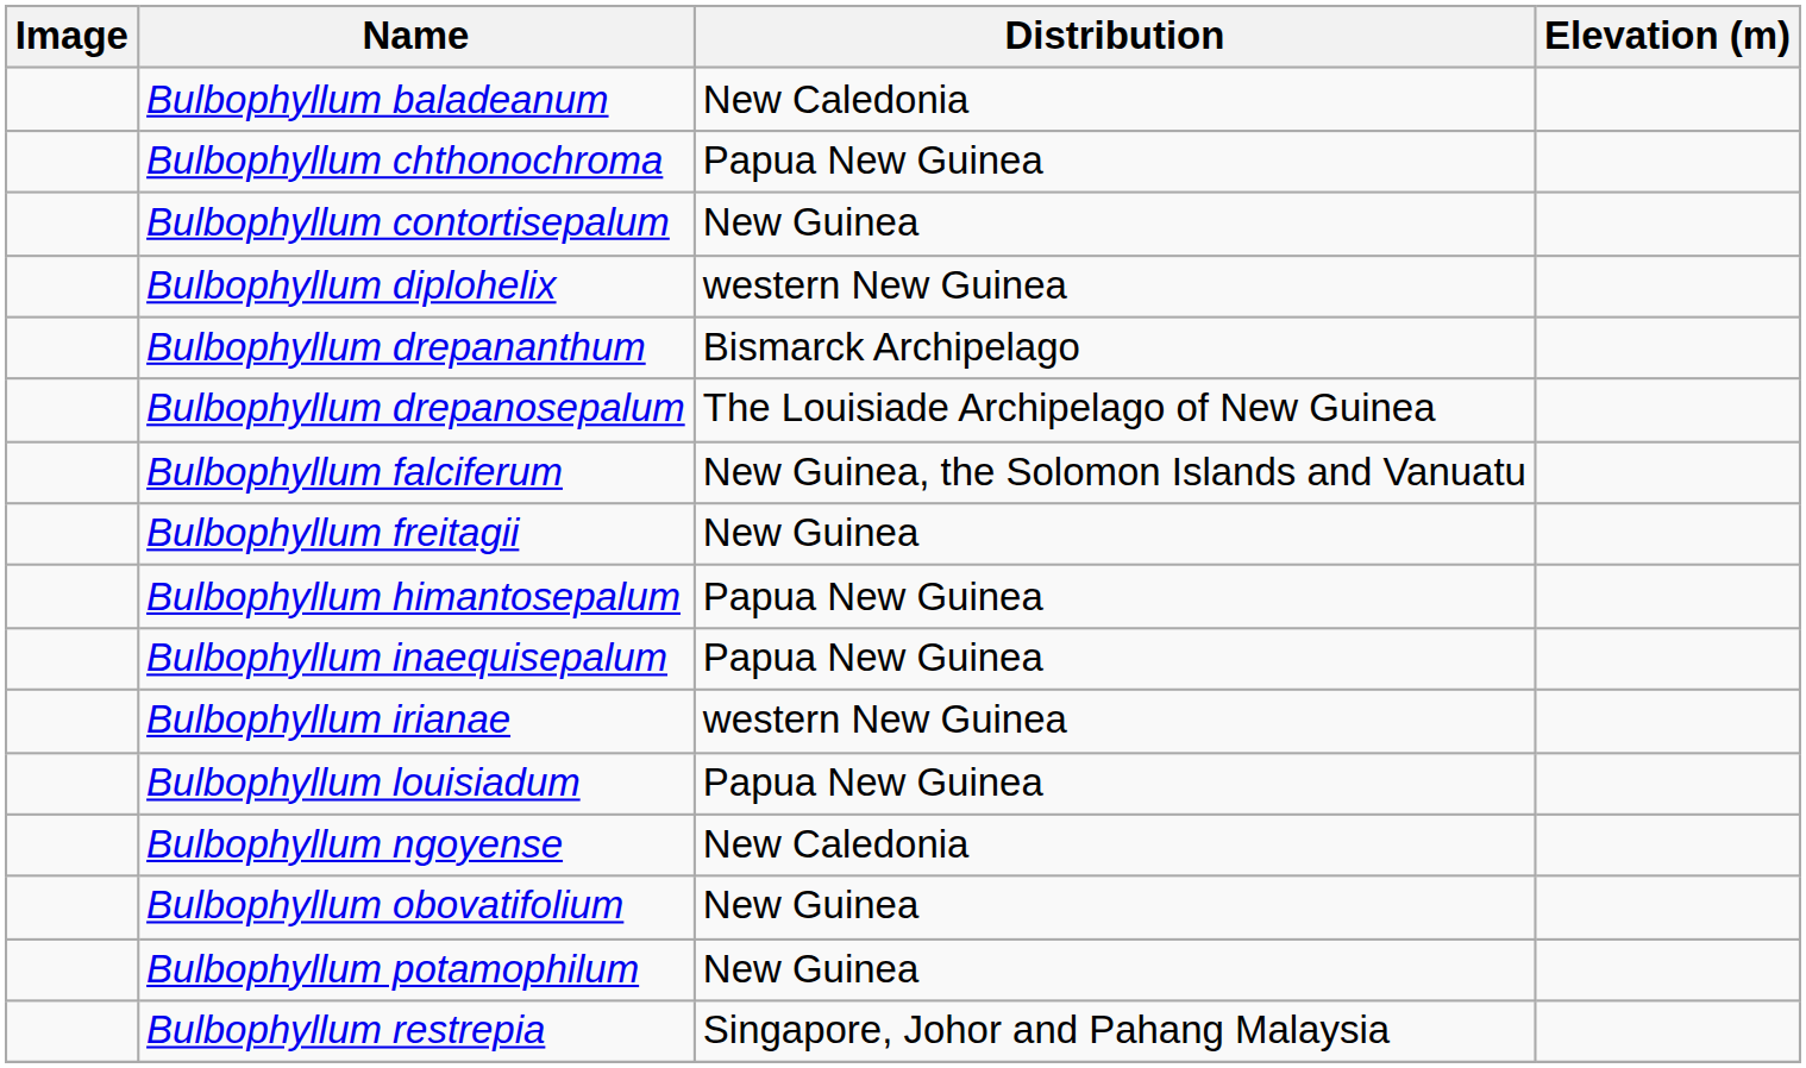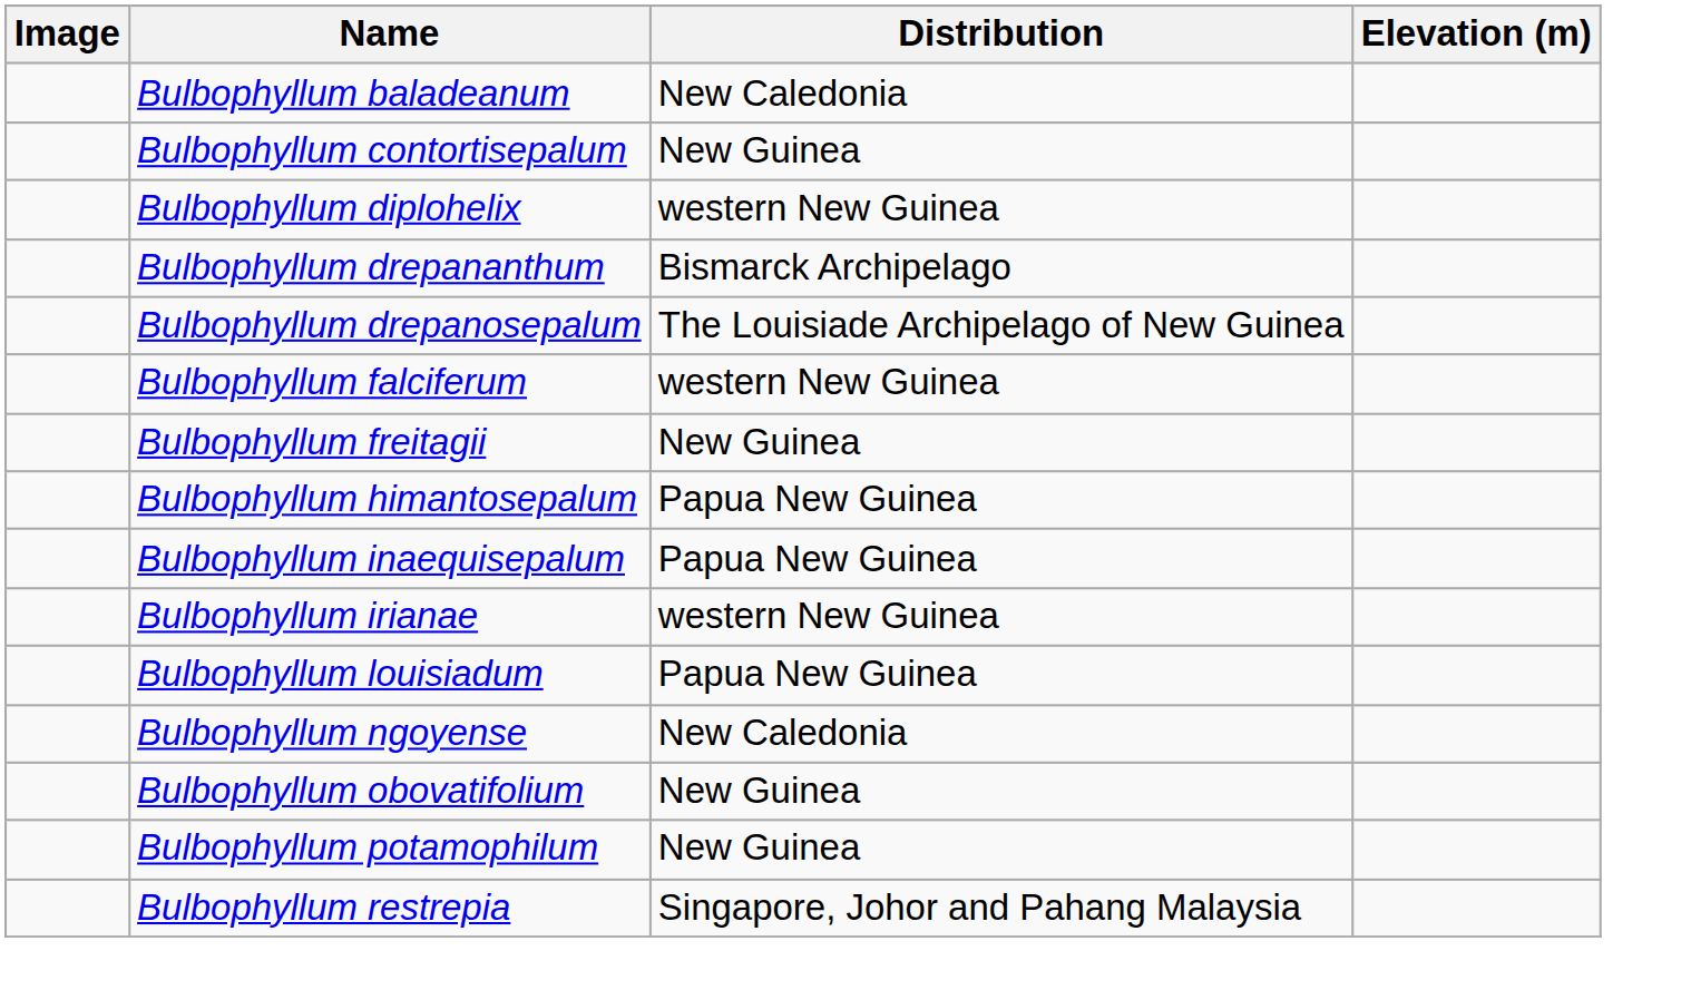- row: Bulbophyllum chthonochroma | Papua New Guinea
Bulbophyllum falciferum | Distribution: New Guinea, the Solomon Islands and Vanuatu -> western New Guinea
